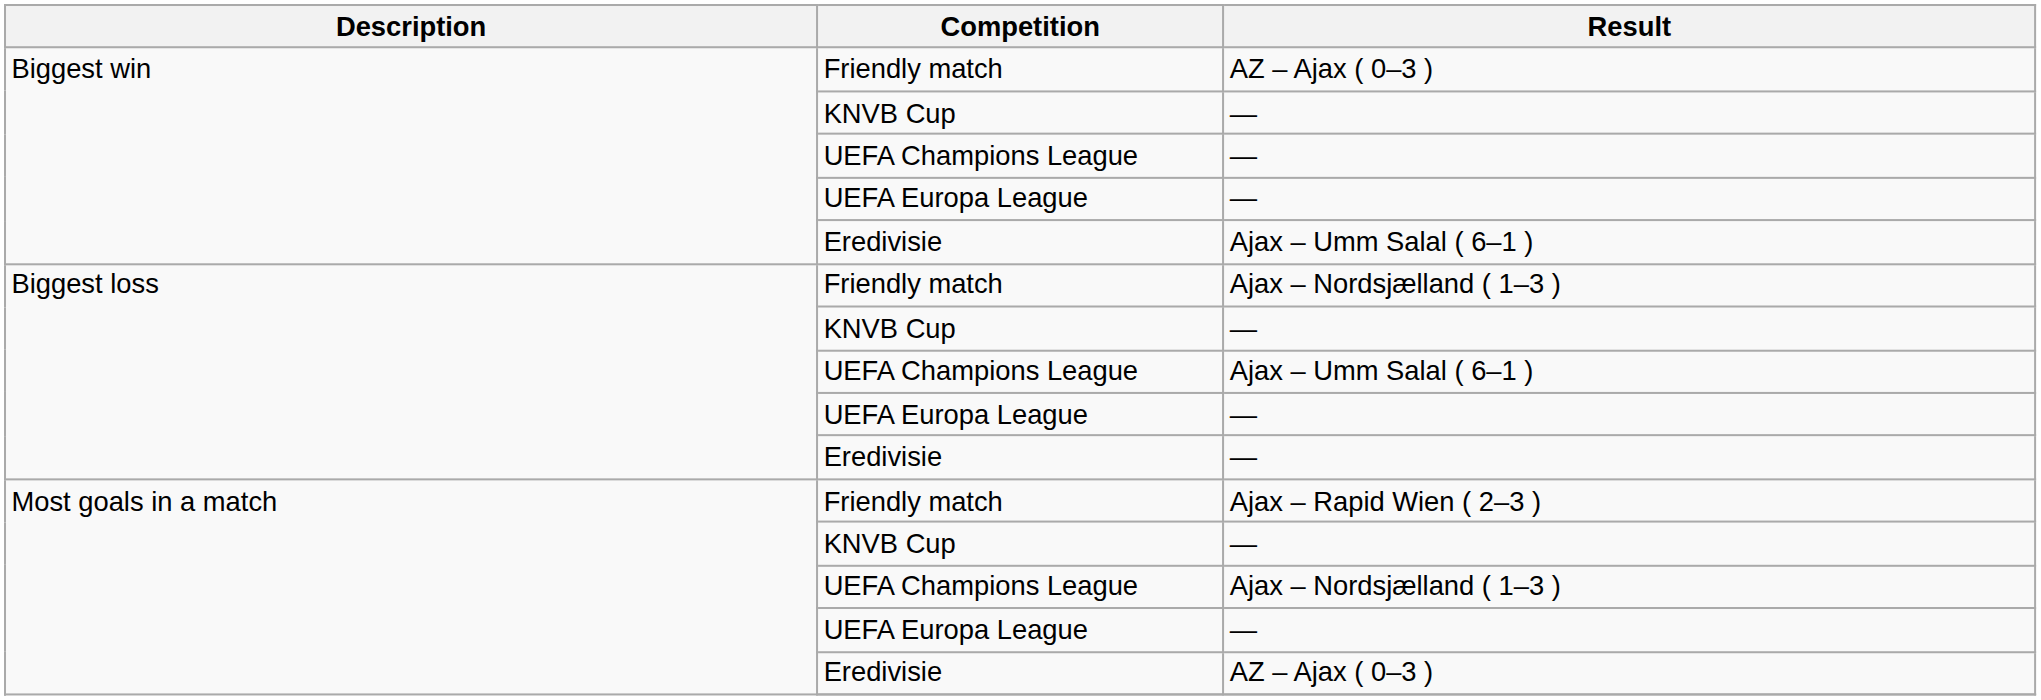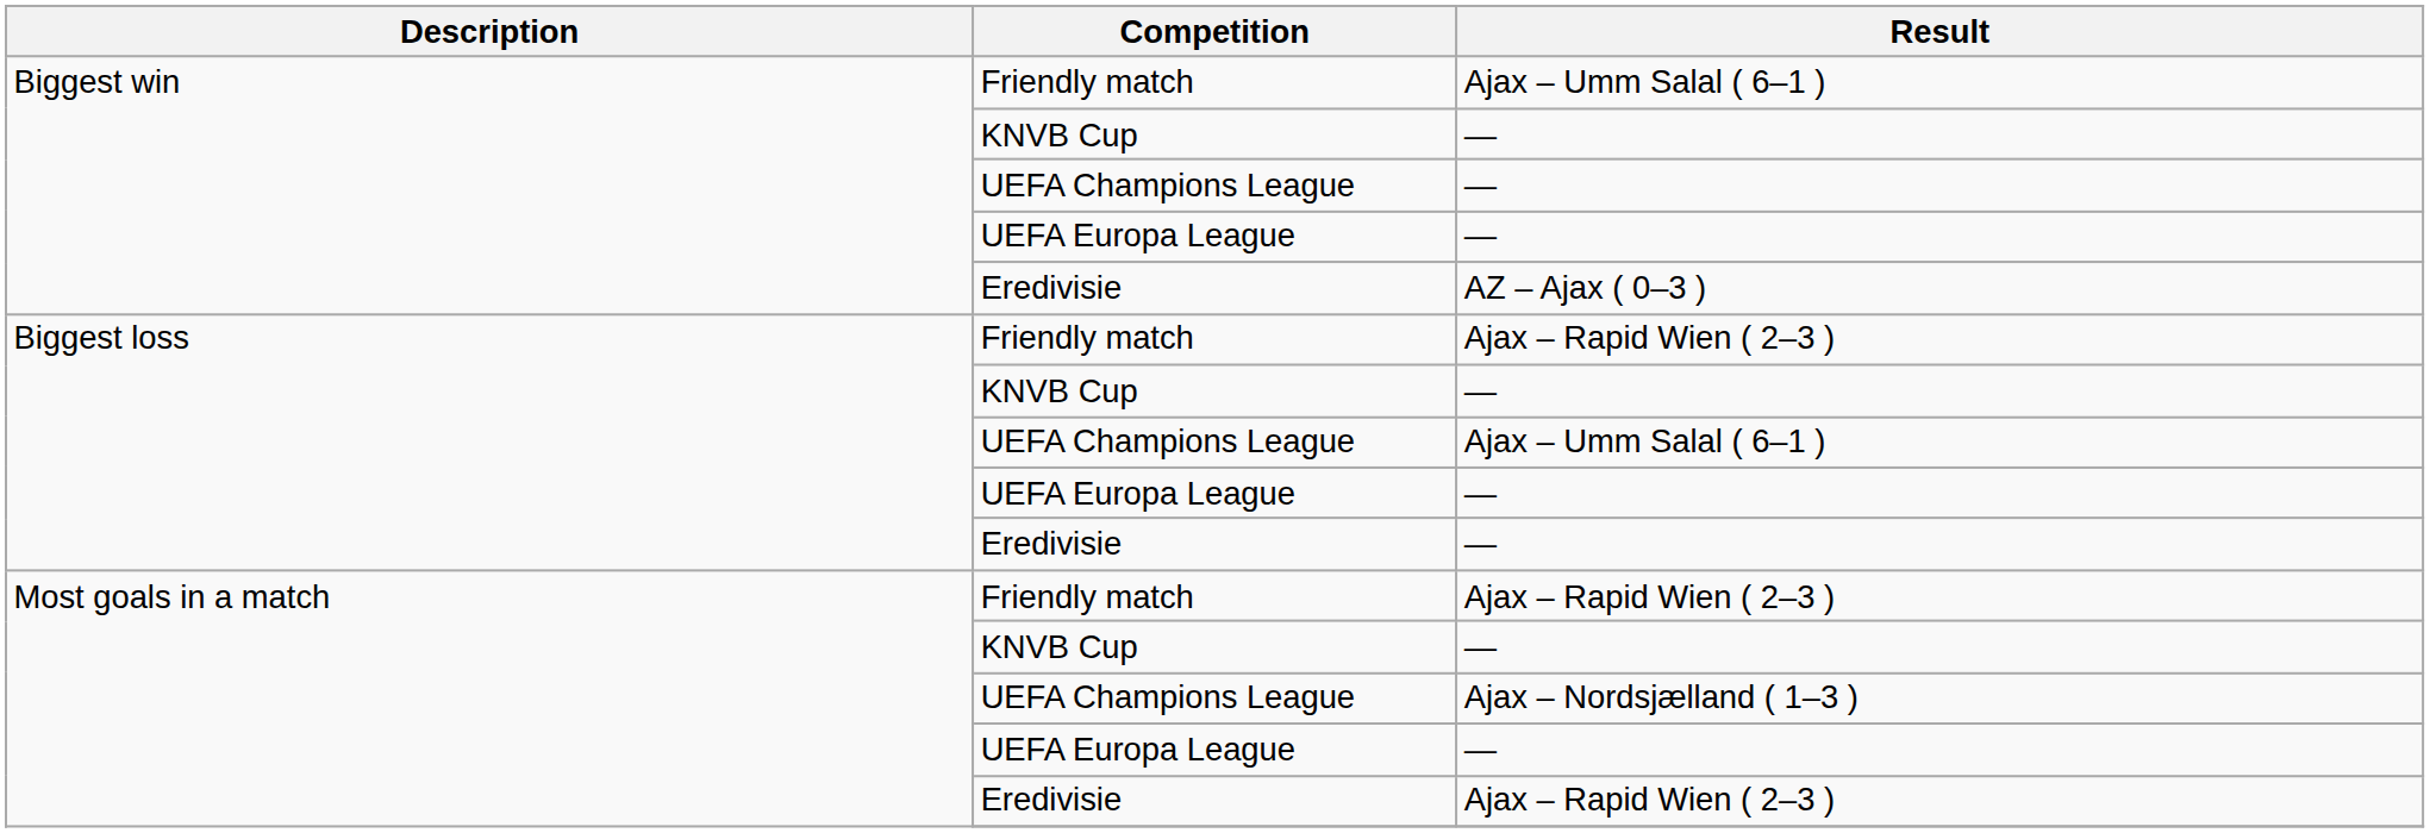Biggest win / Friendly match | Result: AZ – Ajax ( 0–3 ) -> Ajax – Umm Salal ( 6–1 )
Biggest win / Eredivisie | Result: Ajax – Umm Salal ( 6–1 ) -> AZ – Ajax ( 0–3 )
Biggest loss / Friendly match | Result: Ajax – Nordsjælland ( 1–3 ) -> Ajax – Rapid Wien ( 2–3 )
Most goals in a match / Eredivisie | Result: AZ – Ajax ( 0–3 ) -> Ajax – Rapid Wien ( 2–3 )
